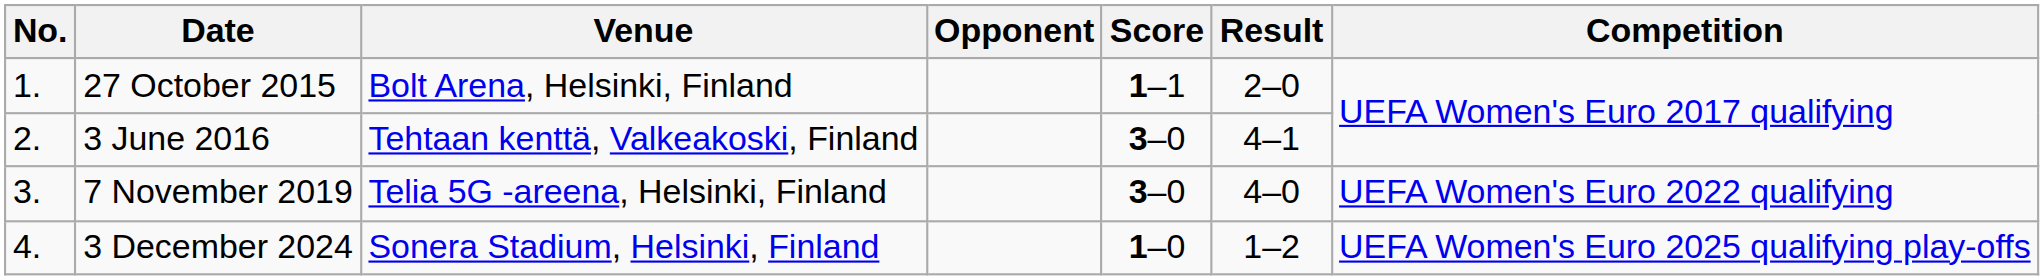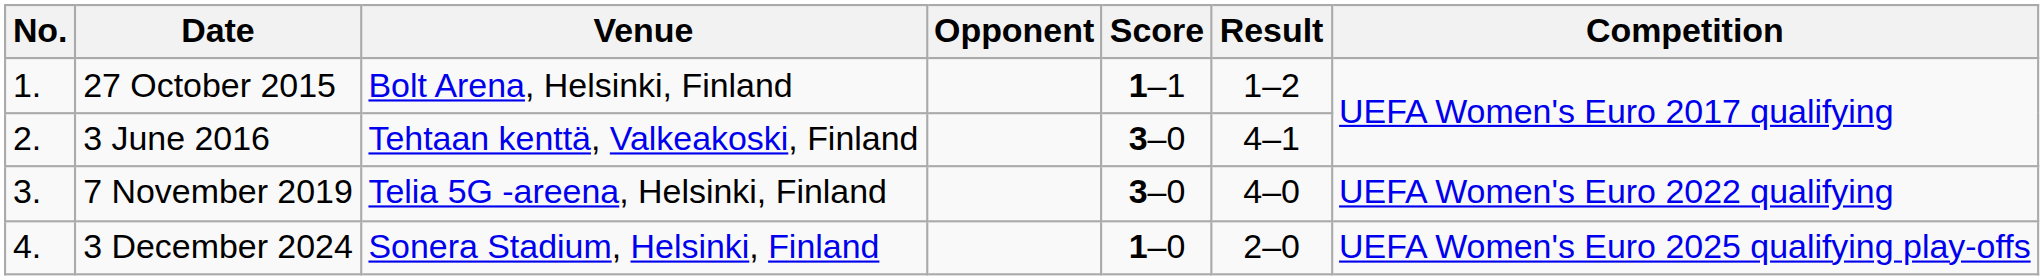27 October 2015 | Result: 2–0 -> 1–2
3 December 2024 | Result: 1–2 -> 2–0
